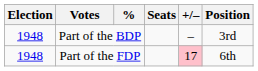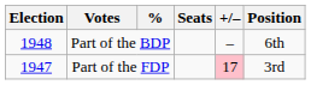Part of the BDP | Position: 3rd -> 6th
Part of the FDP | Election: 1948 -> 1947
Part of the FDP | Position: 6th -> 3rd
